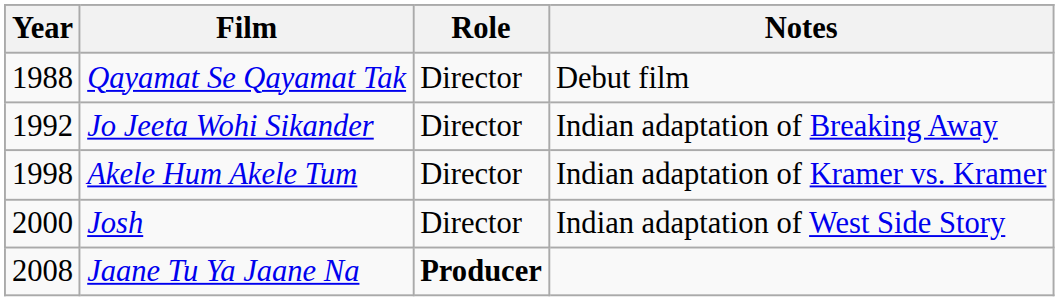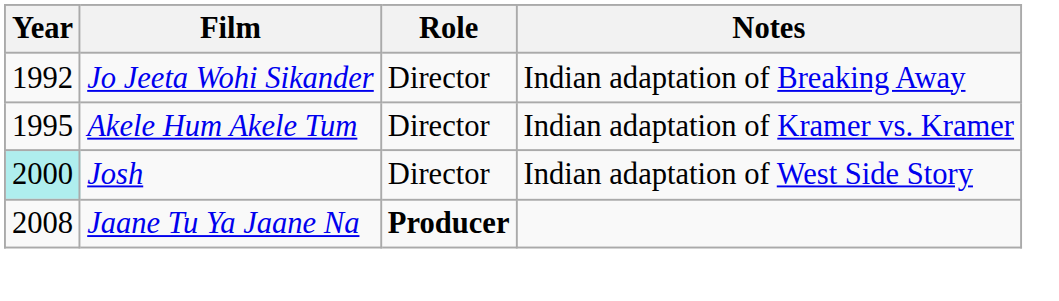- row: 1988 | Qayamat Se Qayamat Tak | Director | Debut film
Akele Hum Akele Tum | Year: 1998 -> 1995
Josh | Year: no background -> paleturquoise background
